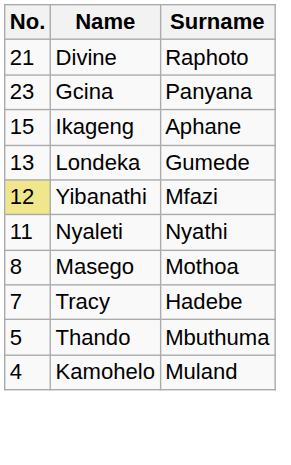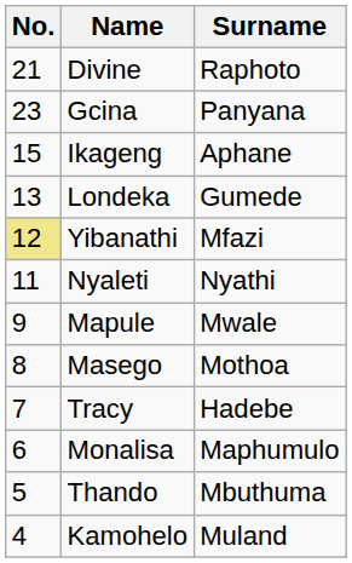+ row: 9 | Mapule | Mwale
+ row: 6 | Monalisa | Maphumulo
